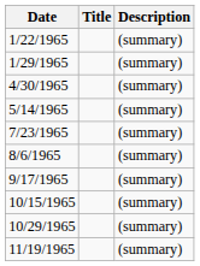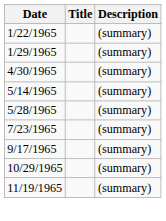+ row: 5/28/1965 | (summary)
- row: 8/6/1965 | (summary)
- row: 10/15/1965 | (summary)
